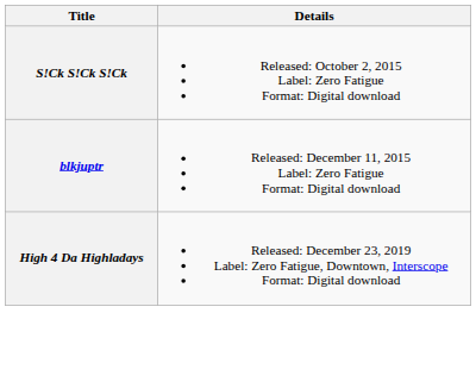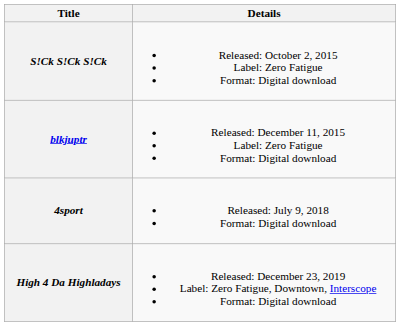+ row: 4sport | Released: July 9, 2018 Format: Digital download
